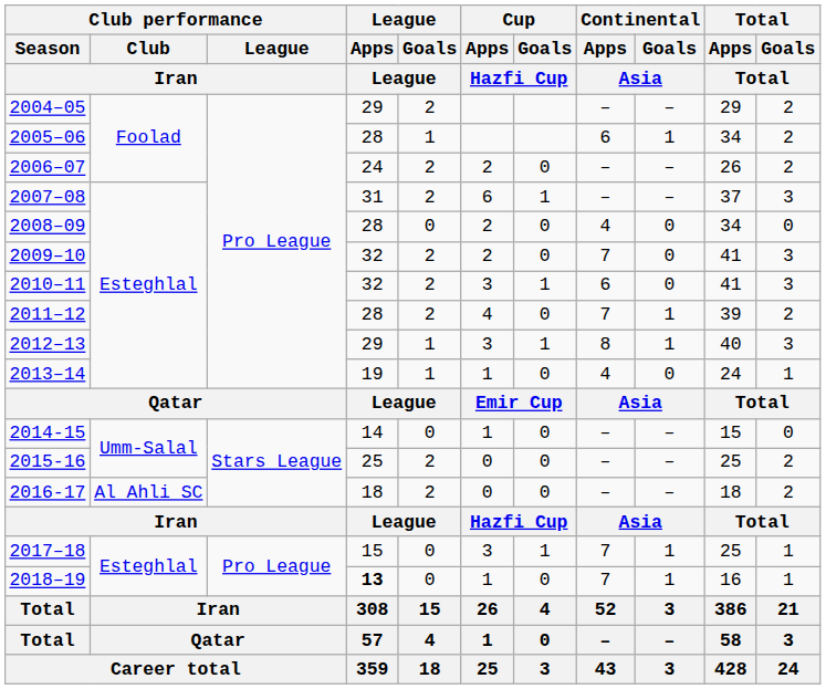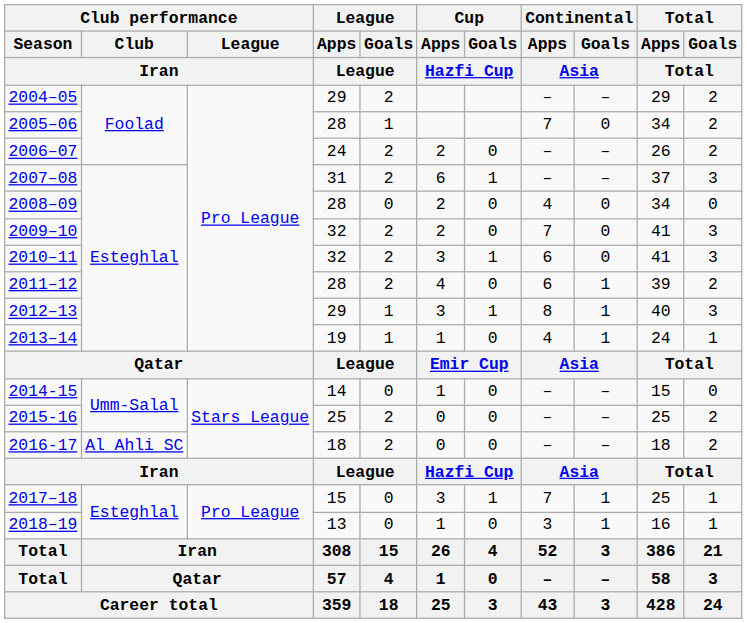2005–06 | Continental / Apps / Asia: 6 -> 7
2005–06 | Continental / Goals / Asia: 1 -> 0
2011–12 | Continental / Apps / Asia: 7 -> 6
2013–14 | Continental / Goals / Asia: 0 -> 1
2018–19 | League / Apps / League: bold -> normal
2018–19 | Continental / Apps / Asia: 7 -> 3
